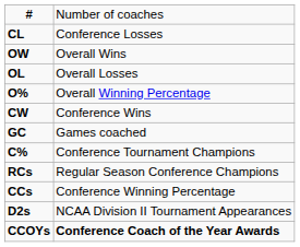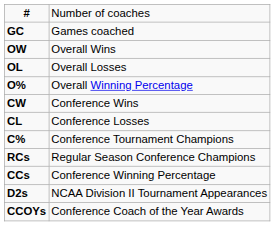rows swapped: GC <-> CL
CCOYs | column 2: bold -> normal
